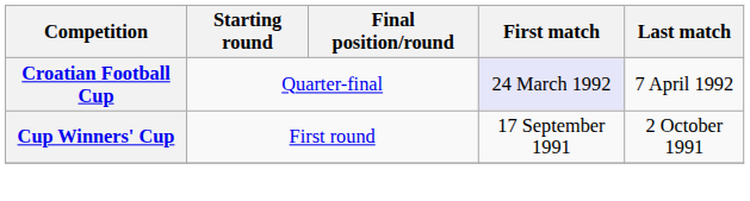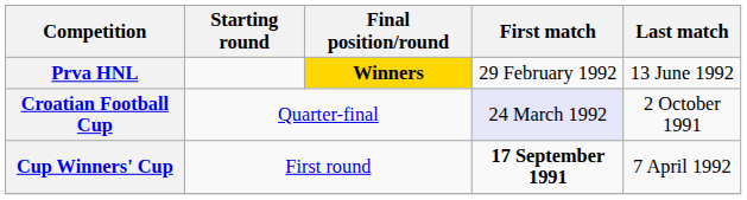+ row: Prva HNL | Winners | 29 February 1992 | 13 June 1992
Croatian Football Cup | Last match: 7 April 1992 -> 2 October 1991
Cup Winners' Cup | First match: normal -> bold
Cup Winners' Cup | Last match: 2 October 1991 -> 7 April 1992
